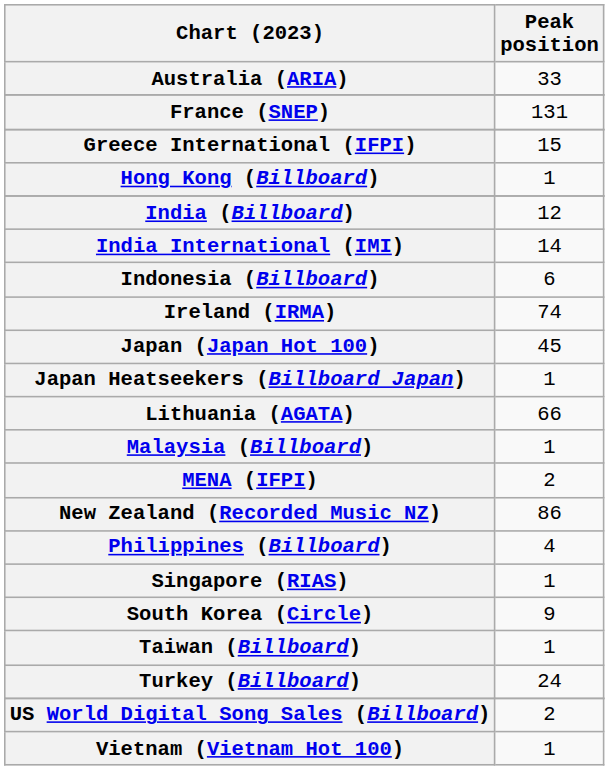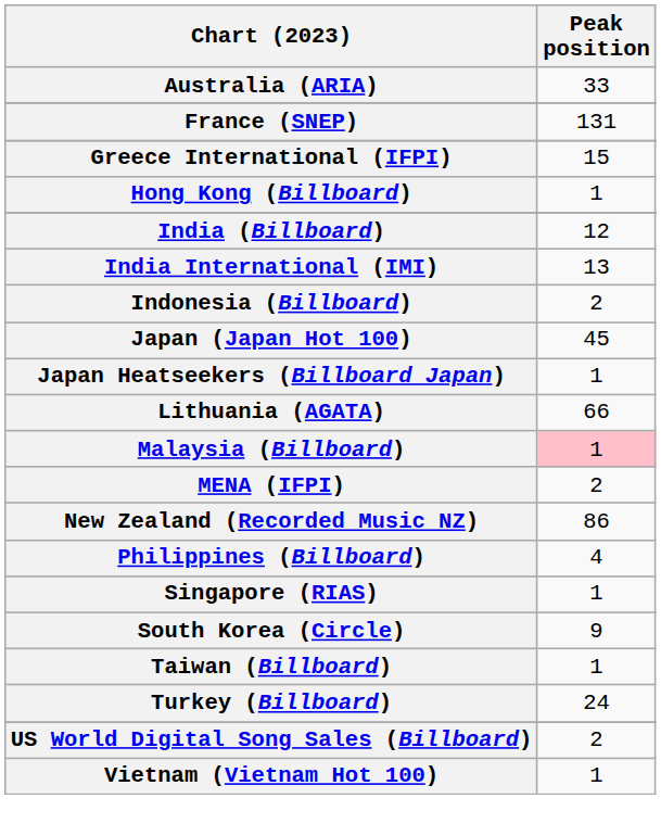India International (IMI) | Peak position: 14 -> 13
Indonesia (Billboard) | Peak position: 6 -> 2
- row: Ireland (IRMA) | 74
Malaysia (Billboard) | Peak position: no background -> pink background
